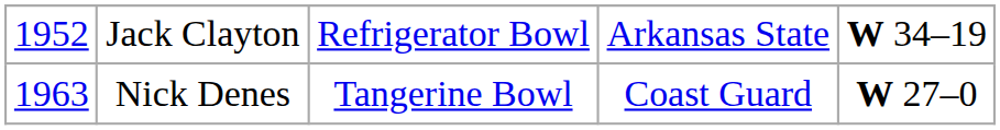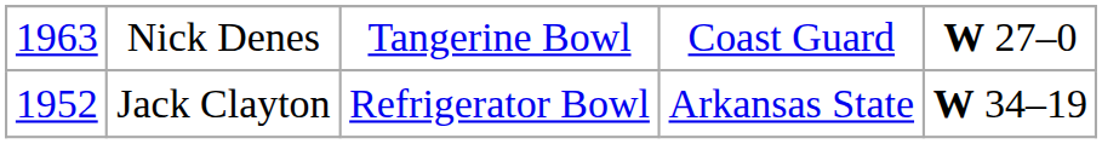rows swapped: Jack Clayton <-> Nick Denes
